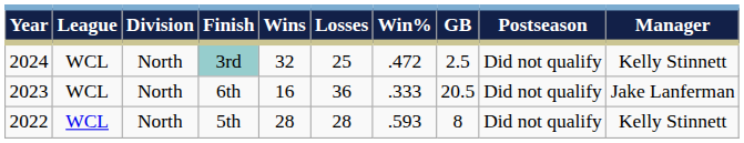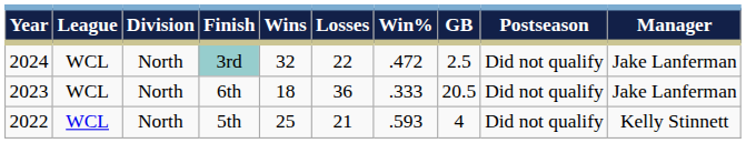3rd | Losses: 25 -> 22
3rd | Manager: Kelly Stinnett -> Jake Lanferman
6th | Wins: 16 -> 18
5th | Wins: 28 -> 25
5th | Losses: 28 -> 21
5th | GB: 8 -> 4
